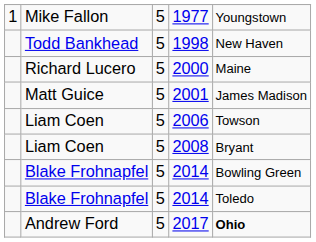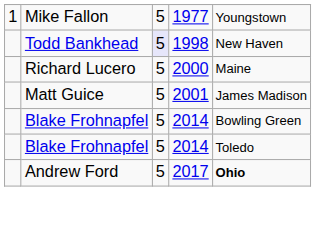1998 | column 3: no background -> lavender background
- row: Liam Coen | 5 | 2006 | Towson
- row: Liam Coen | 5 | 2008 | Bryant
